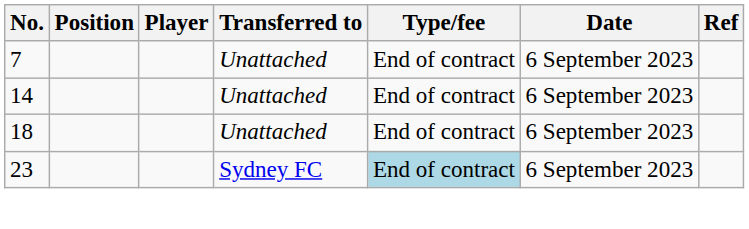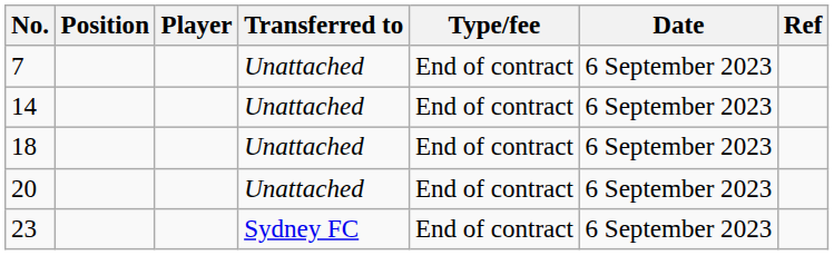+ row: 20 | Unattached | End of contract | 6 September 2023
23 | Type/fee: lightblue background -> no background
